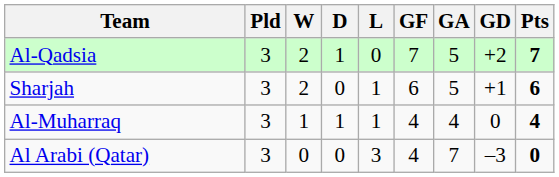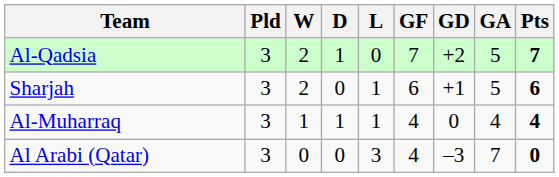columns swapped: GA <-> GD
